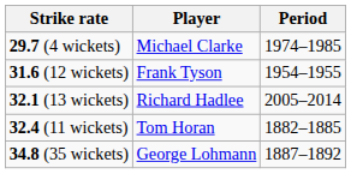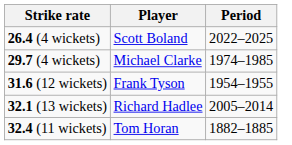+ row: 26.4 (4 wickets) | Scott Boland | 2022–2025
- row: 34.8 (35 wickets) | George Lohmann | 1887–1892
